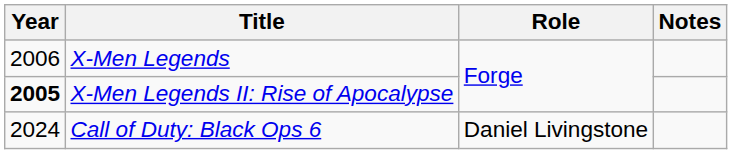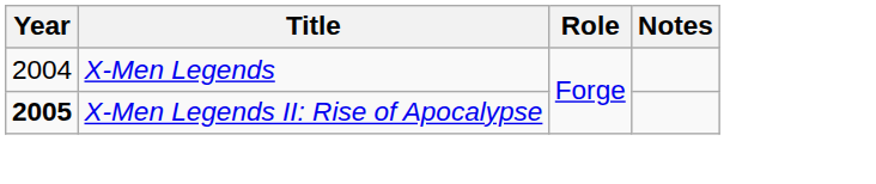X-Men Legends | Year: 2006 -> 2004
- row: 2024 | Call of Duty: Black Ops 6 | Daniel Livingstone
